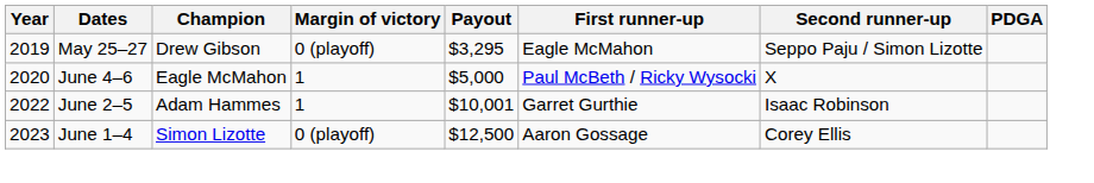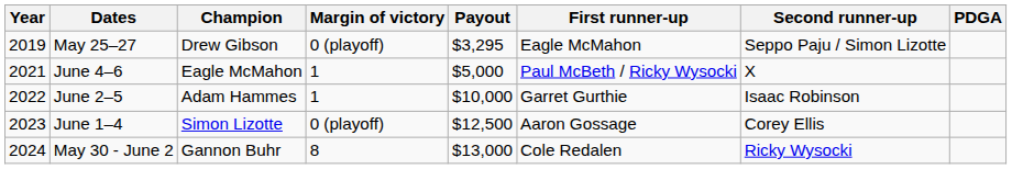June 4–6 | Year: 2020 -> 2021
June 2–5 | Payout: $10,001 -> $10,000
+ row: 2024 | May 30 - June 2 | Gannon Buhr | 8 | $13,000 | Cole Redalen | Ricky Wysocki
